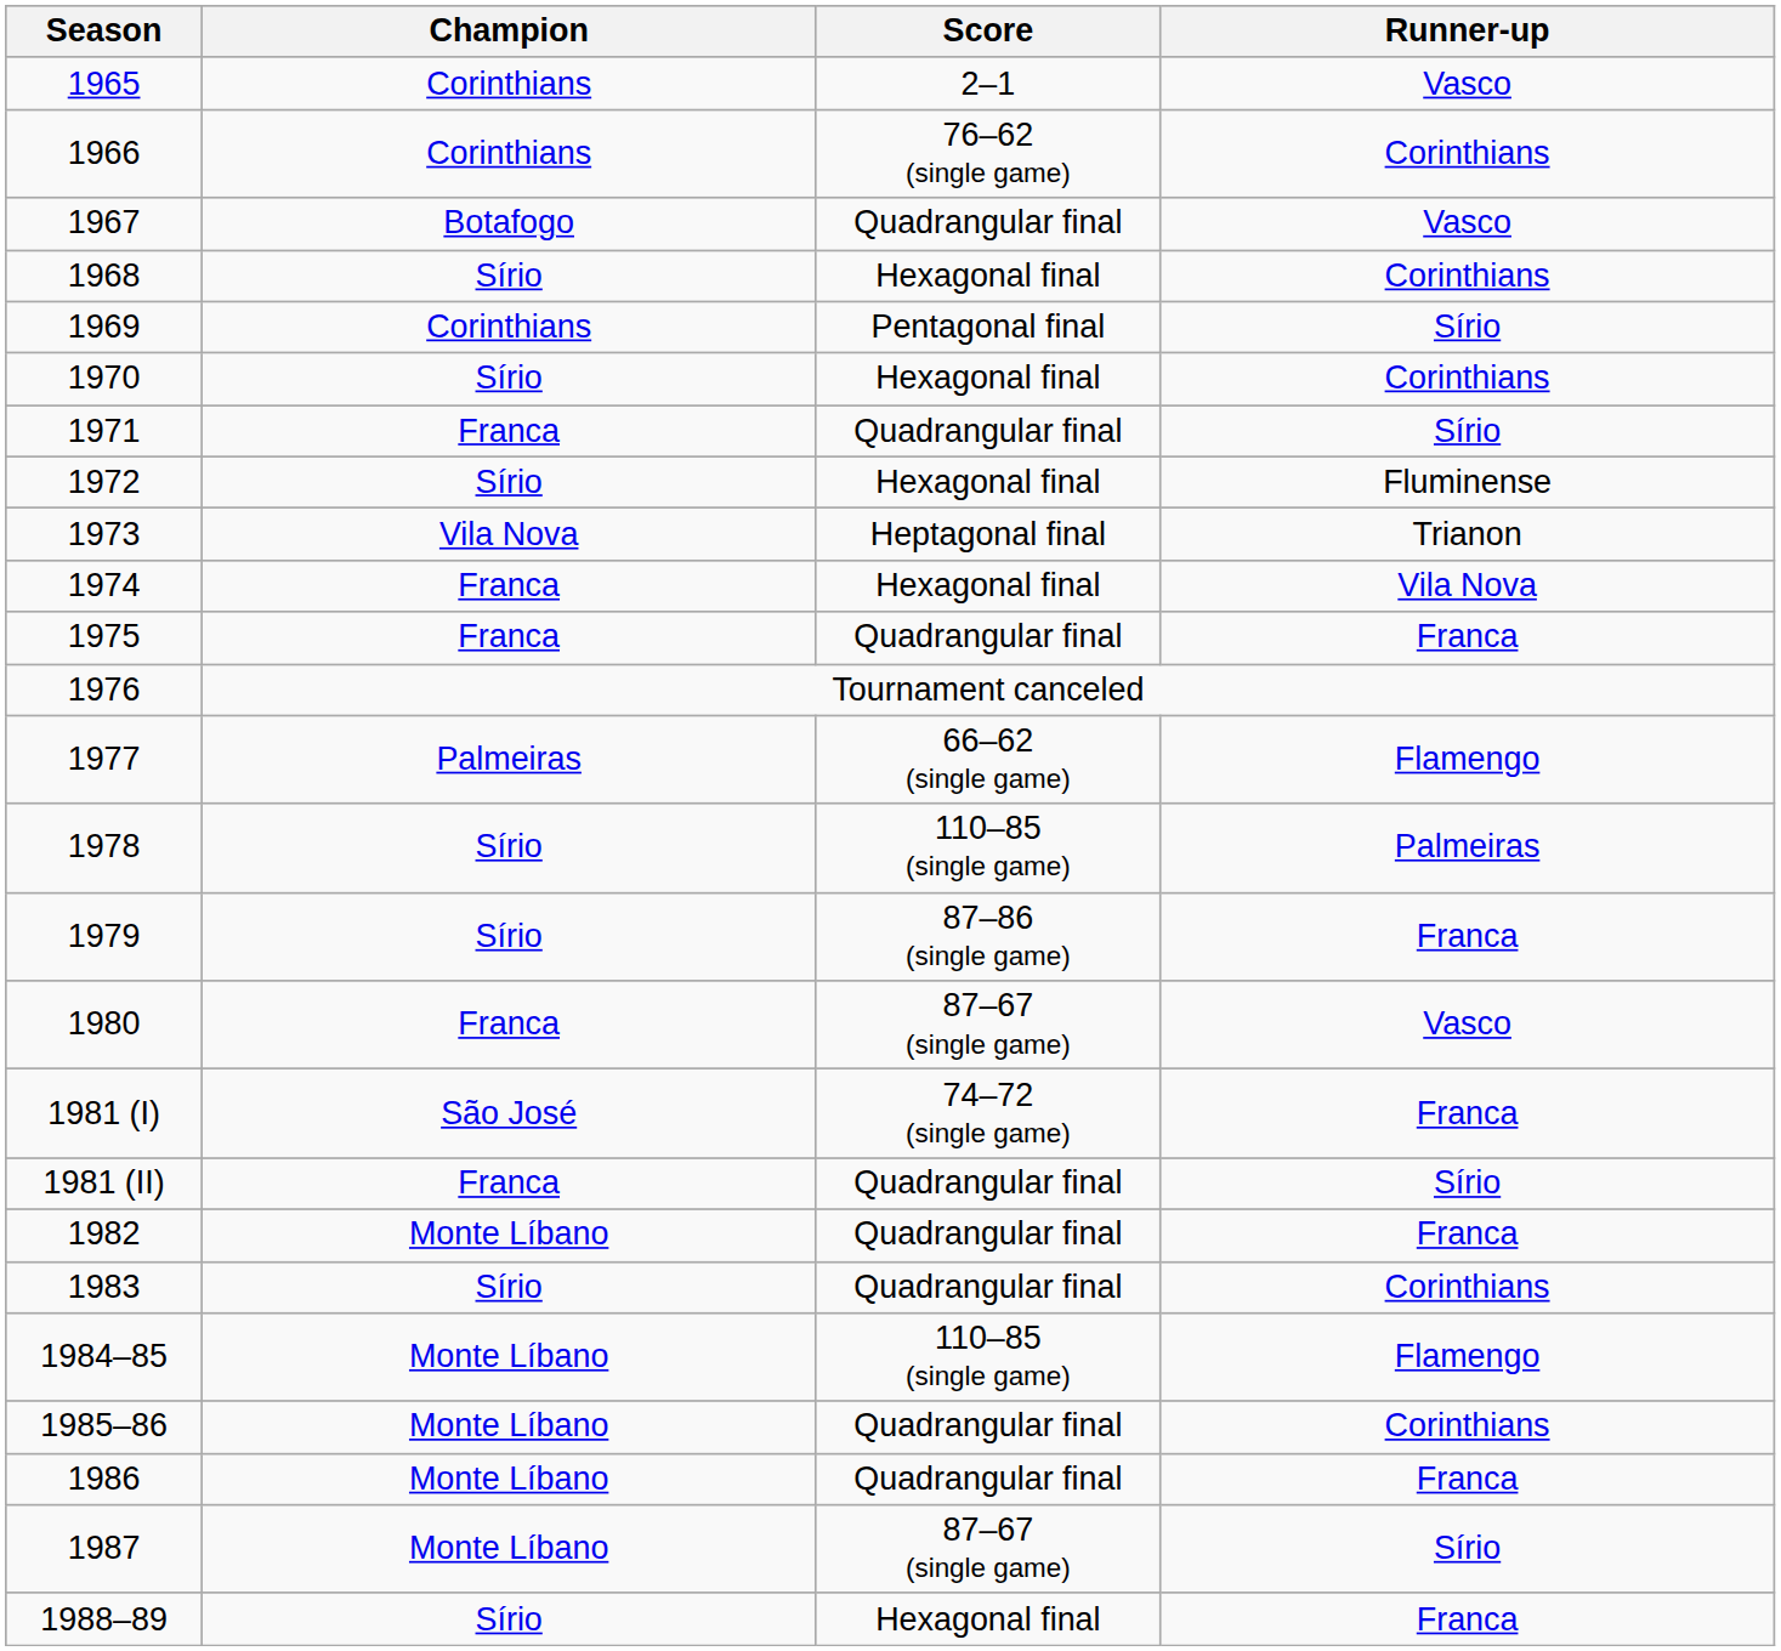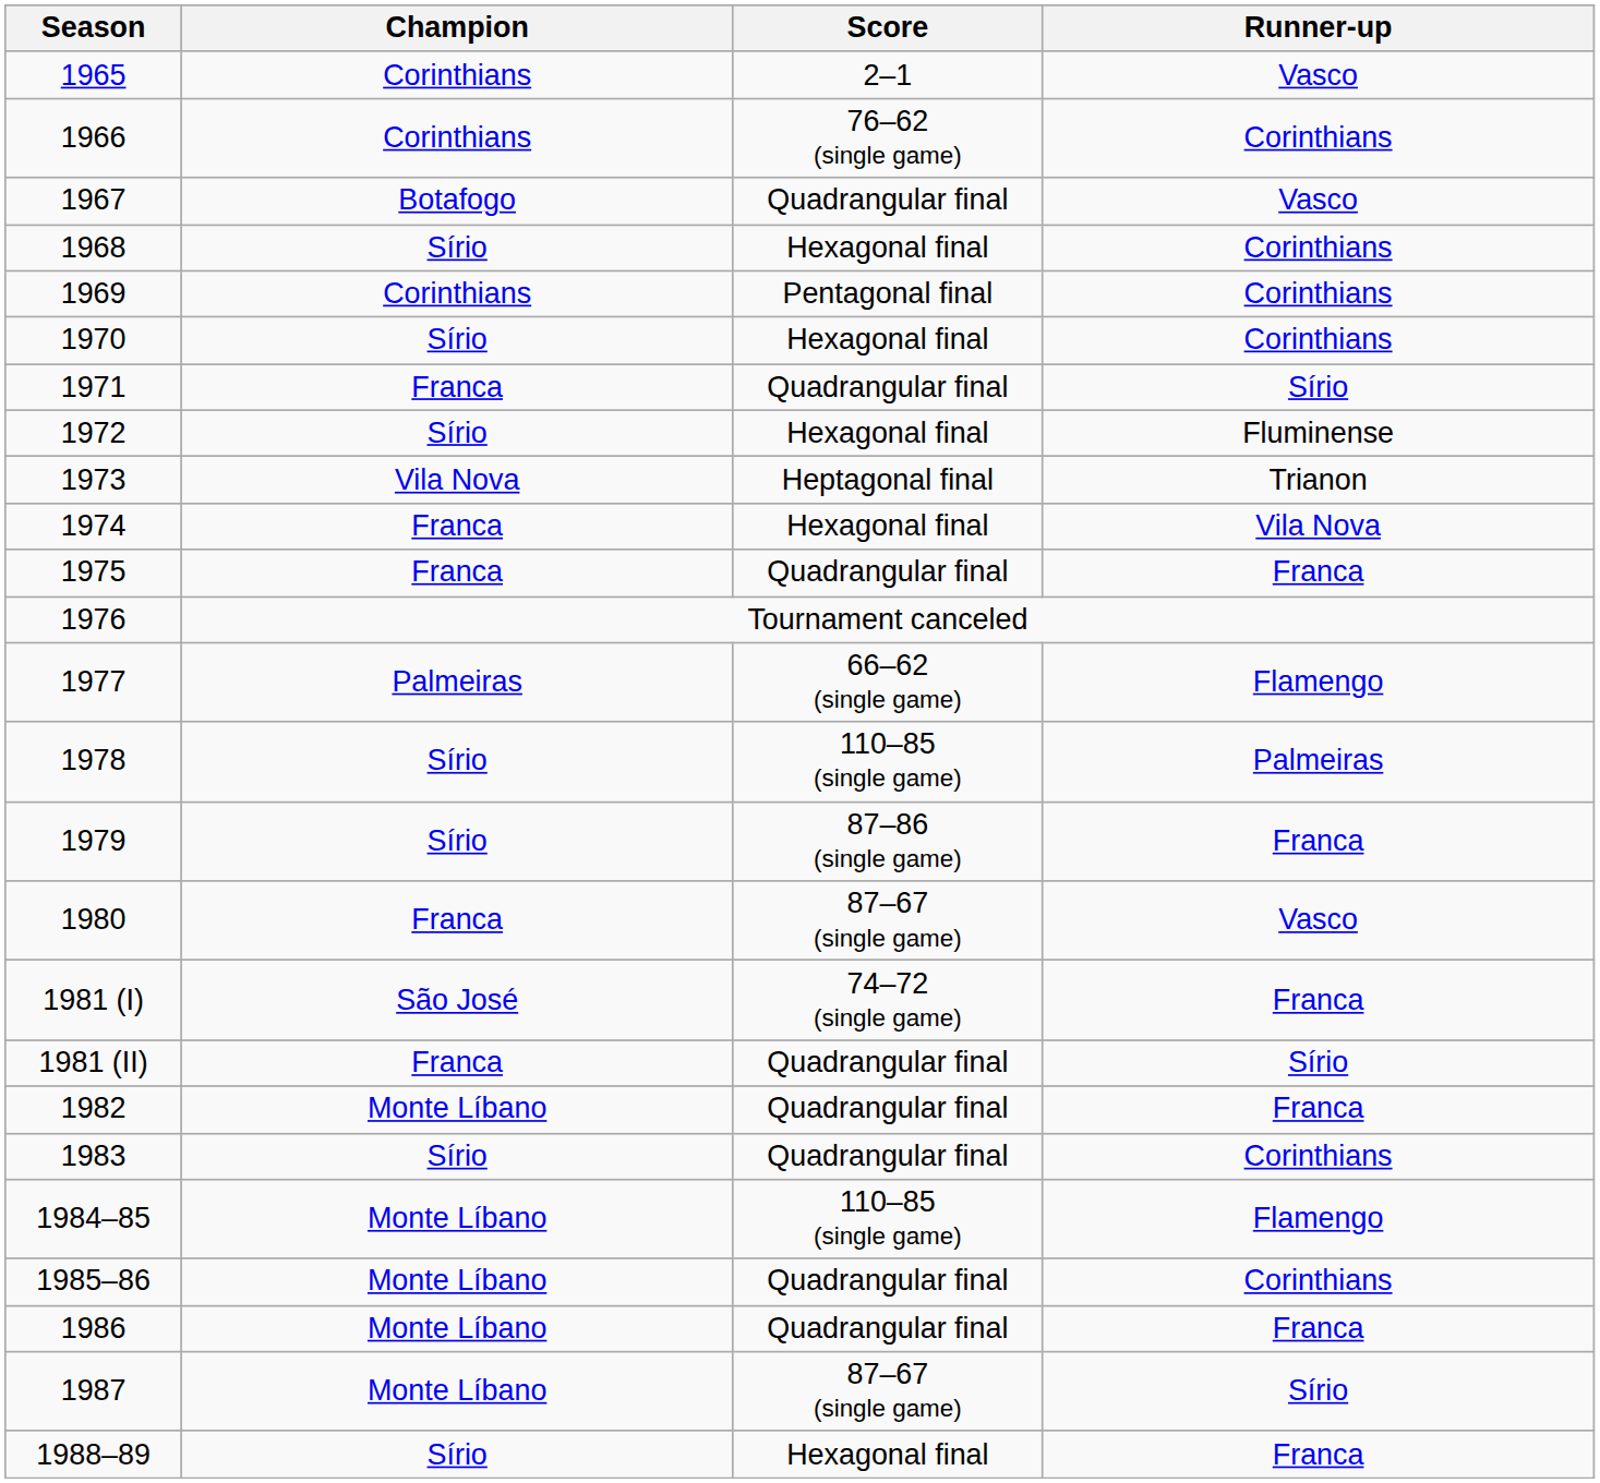1969 | Runner-up: Sírio -> Corinthians
